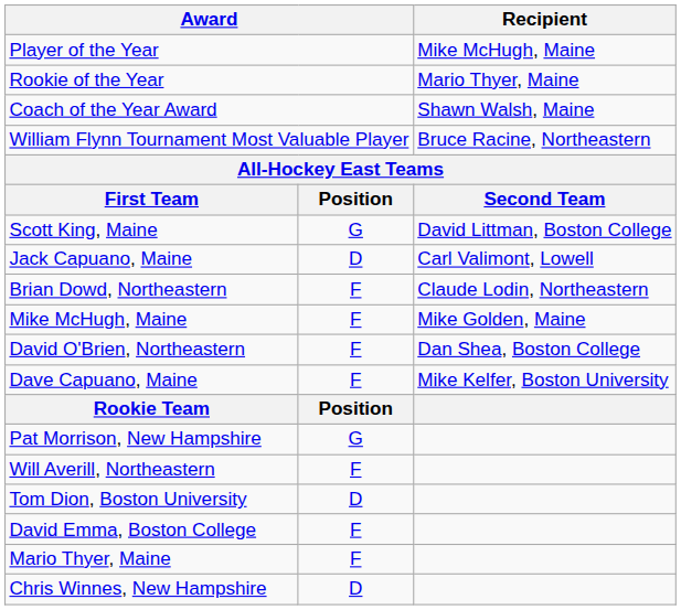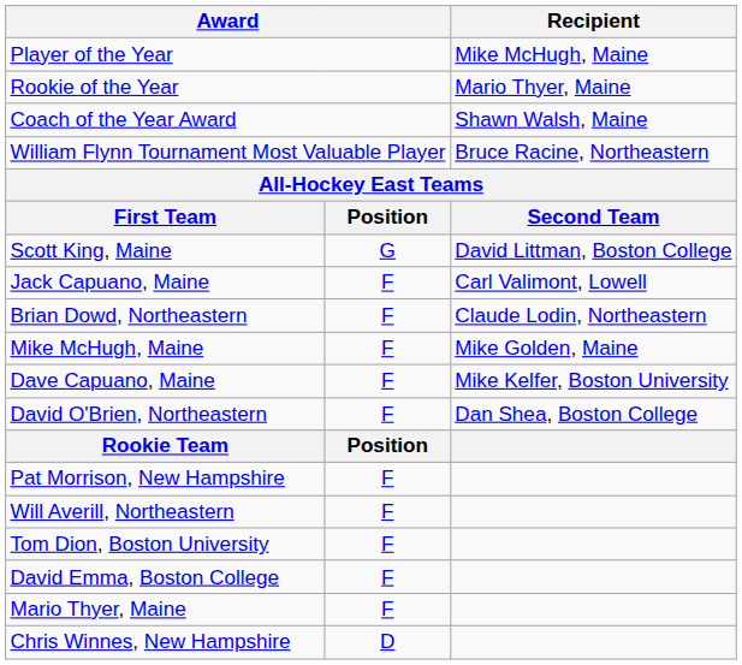Jack Capuano, Maine | column 2: D -> F
rows swapped: Dave Capuano, Maine <-> David O'Brien, Northeastern
Pat Morrison, New Hampshire | column 2: G -> F
Tom Dion, Boston University | column 2: D -> F
